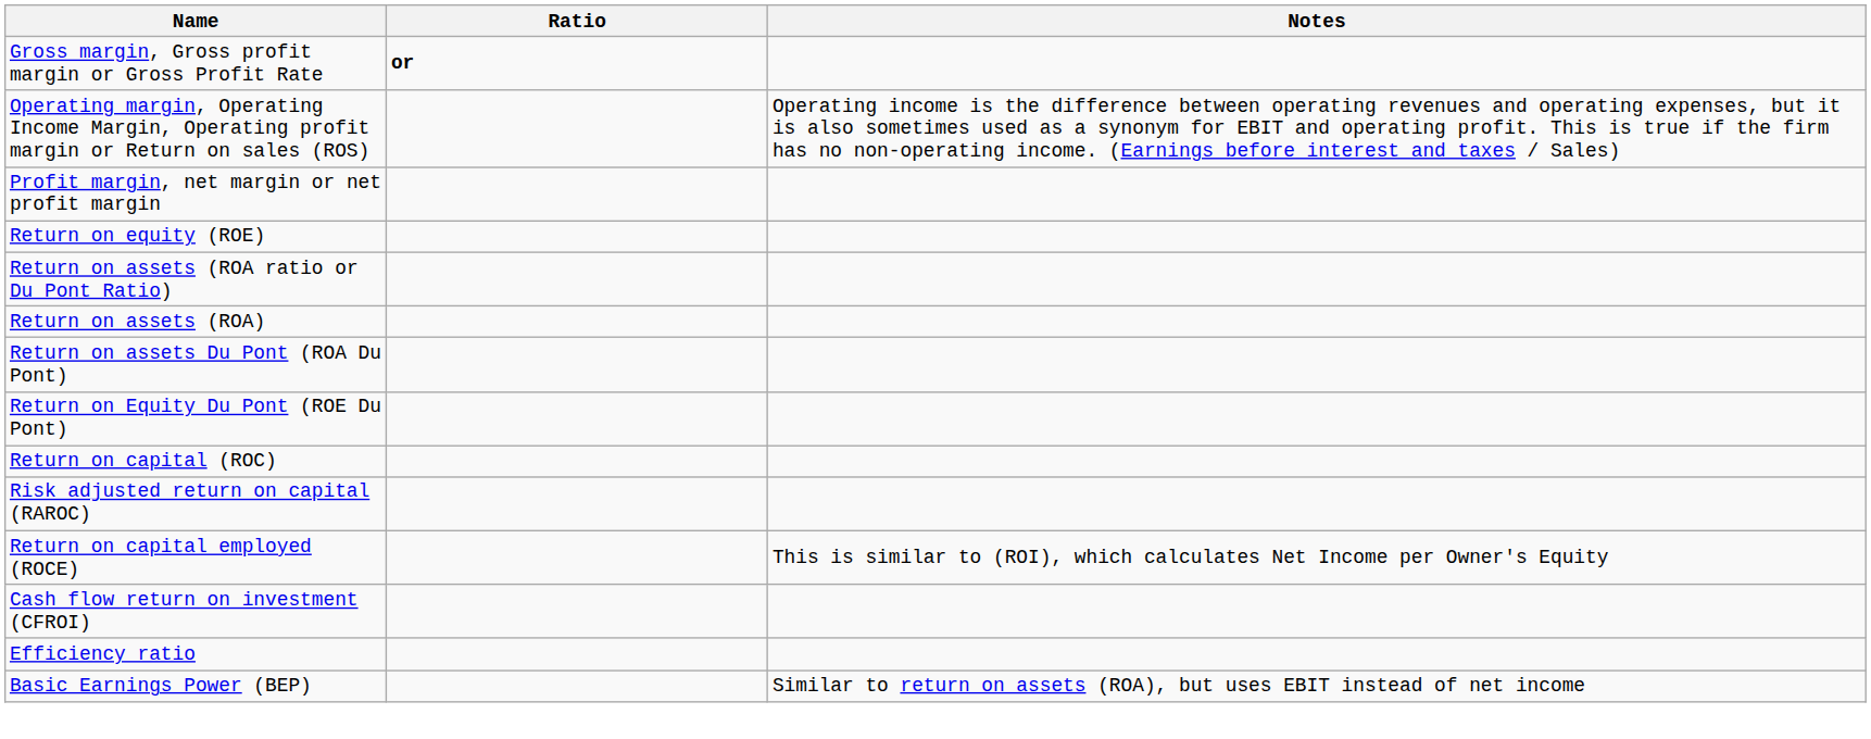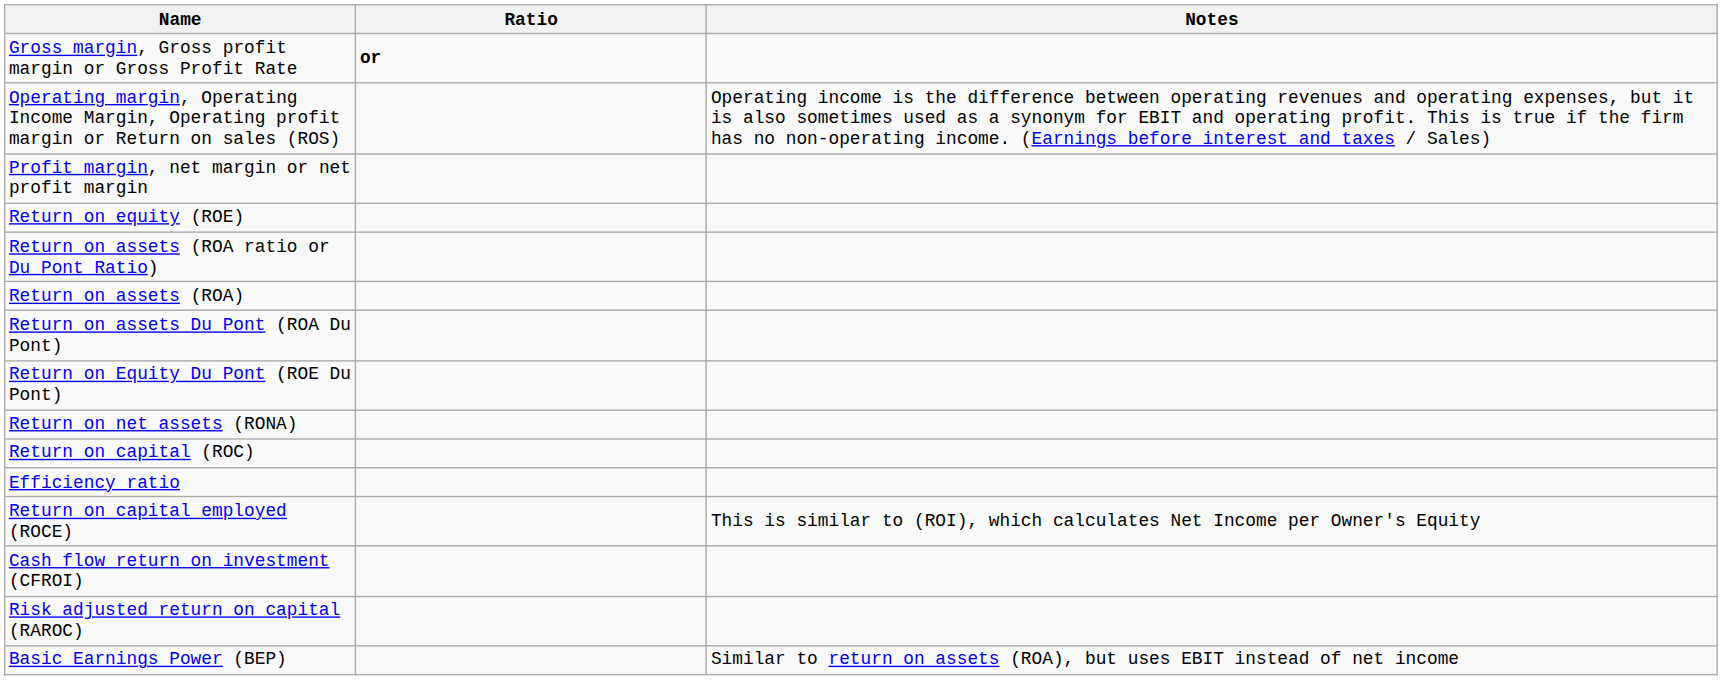+ row: Return on net assets (RONA)
rows swapped: Risk adjusted return on capital (RAROC) <-> Efficiency ratio
